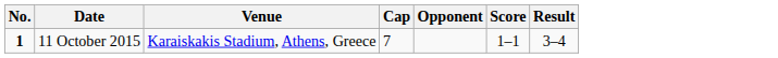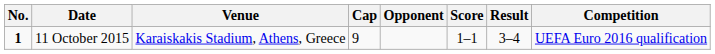+ column: Competition | UEFA Euro 2016 qualification
11 October 2015 | Cap: 7 -> 9
